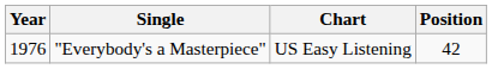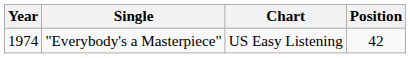"Everybody's a Masterpiece" | Year: 1976 -> 1974
